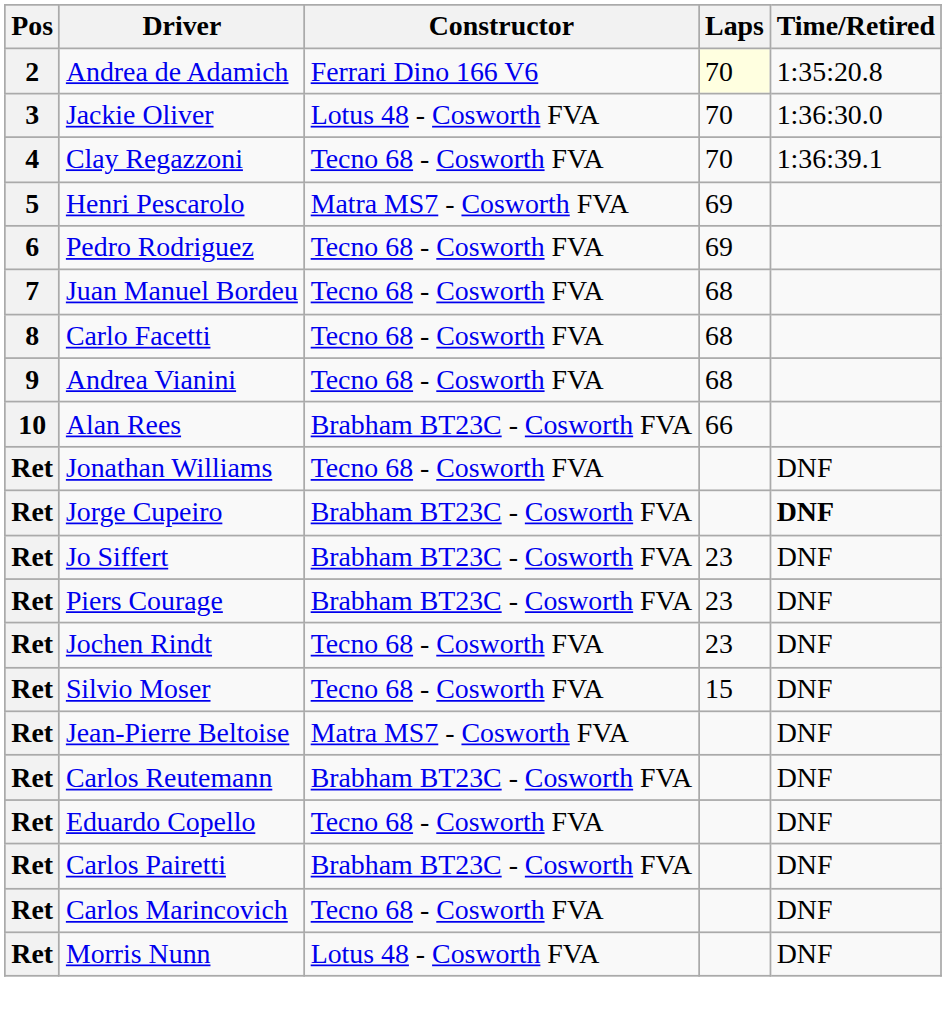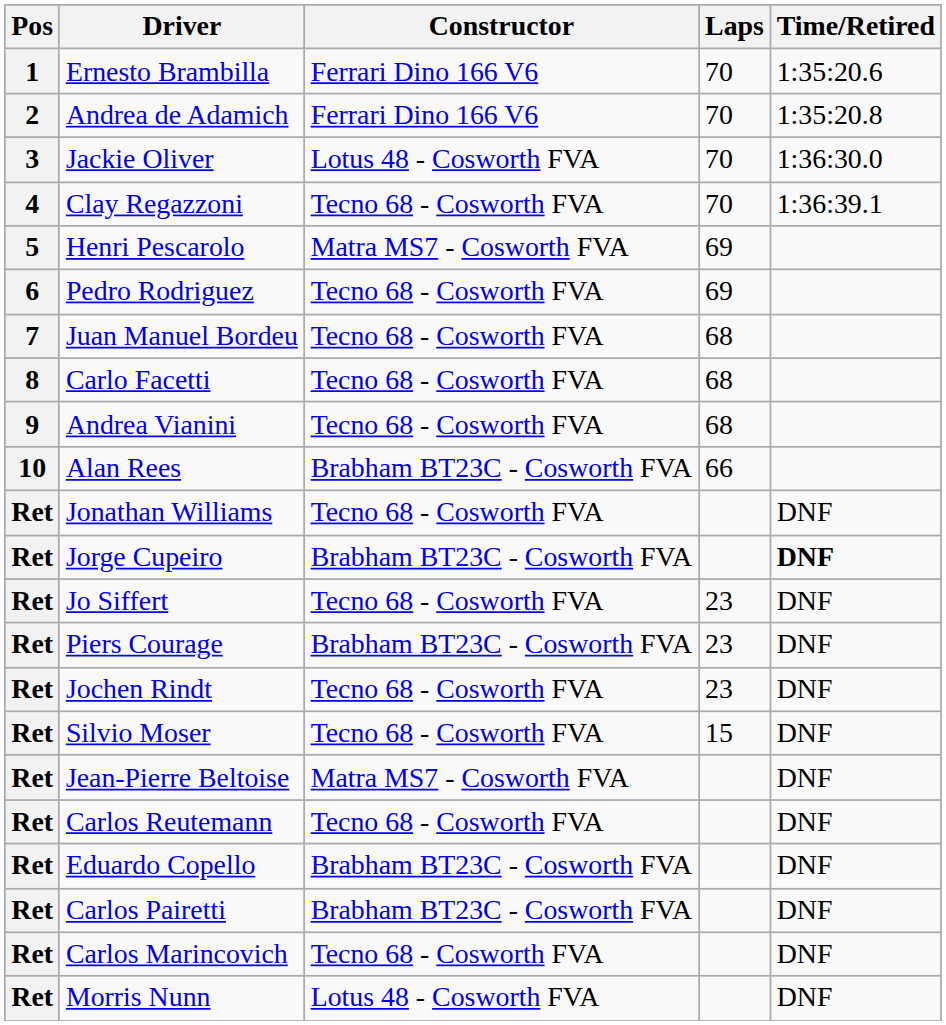+ row: 1 | Ernesto Brambilla | Ferrari Dino 166 V6 | 70 | 1:35:20.6
Andrea de Adamich | Laps: lightyellow background -> no background
Jo Siffert | Constructor: Brabham BT23C - Cosworth FVA -> Tecno 68 - Cosworth FVA
Carlos Reutemann | Constructor: Brabham BT23C - Cosworth FVA -> Tecno 68 - Cosworth FVA
Eduardo Copello | Constructor: Tecno 68 - Cosworth FVA -> Brabham BT23C - Cosworth FVA
